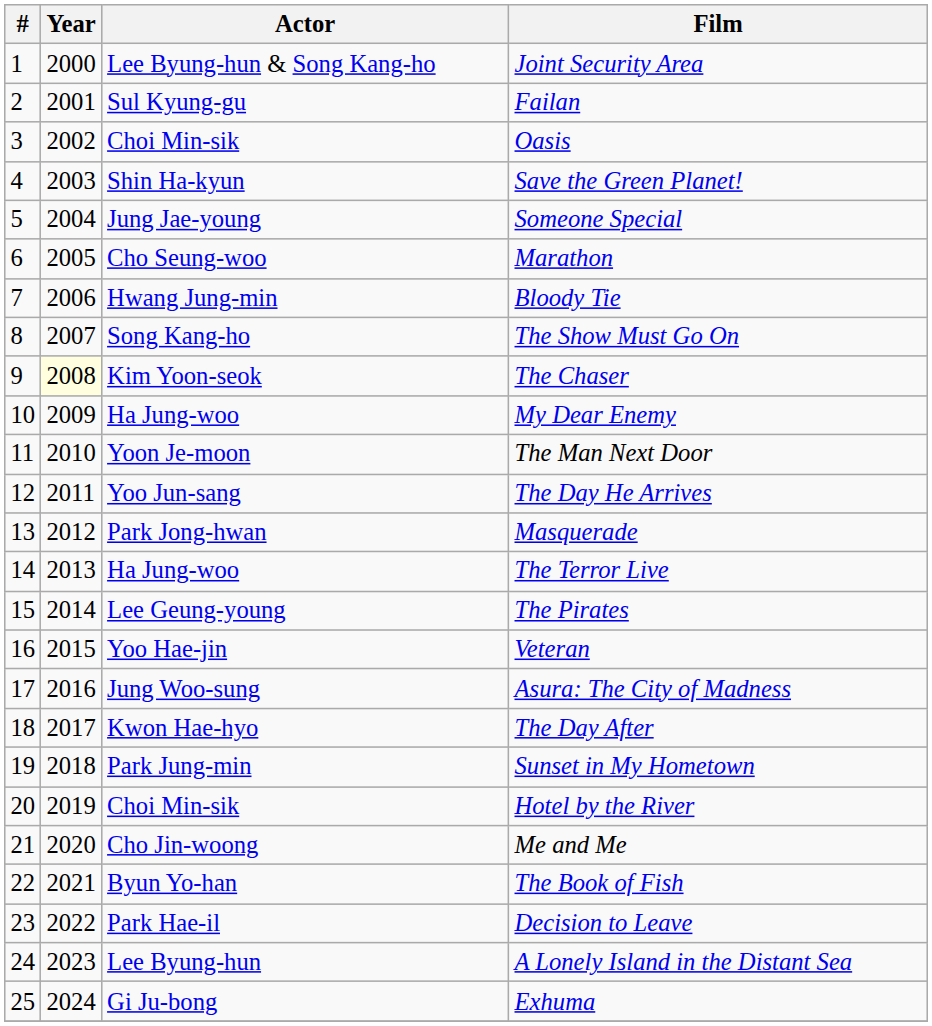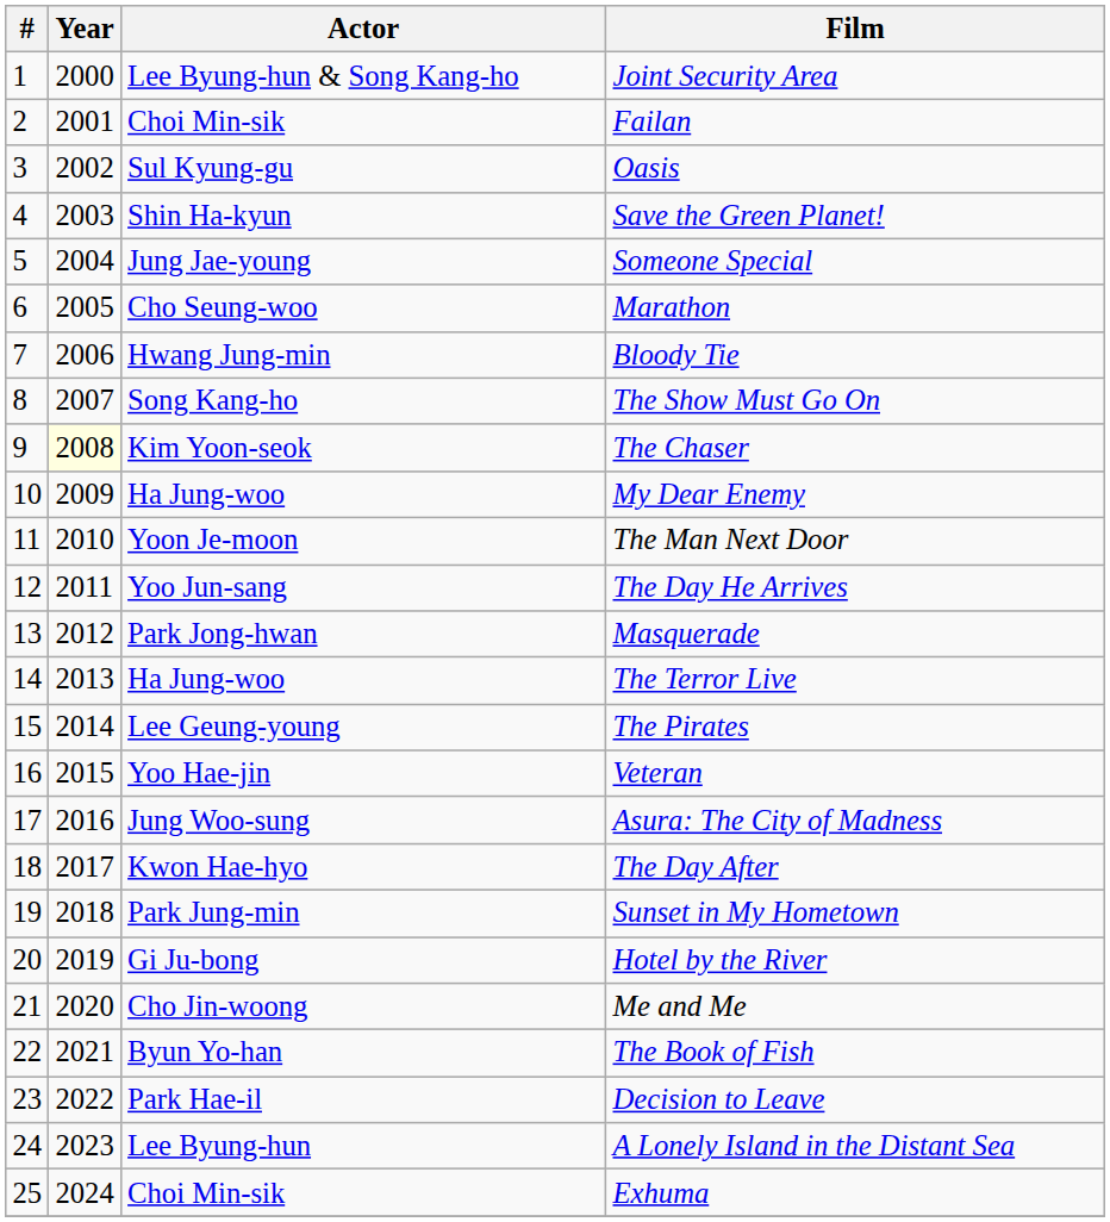Failan | Actor: Sul Kyung-gu -> Choi Min-sik
Oasis | Actor: Choi Min-sik -> Sul Kyung-gu
Hotel by the River | Actor: Choi Min-sik -> Gi Ju-bong
Exhuma | Actor: Gi Ju-bong -> Choi Min-sik
